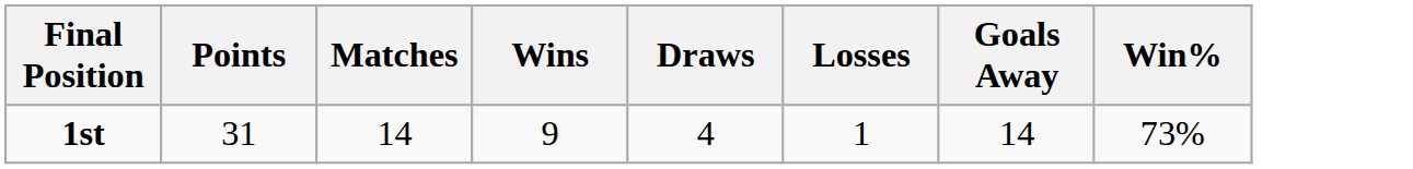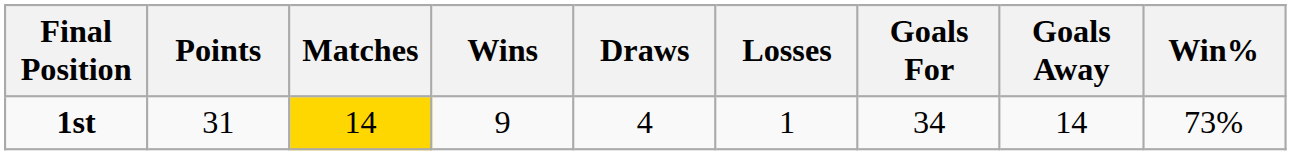+ column: Goals For | 34
1st | Matches: no background -> gold background
